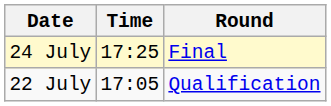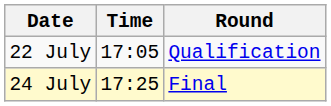rows swapped: 22 July <-> 24 July
